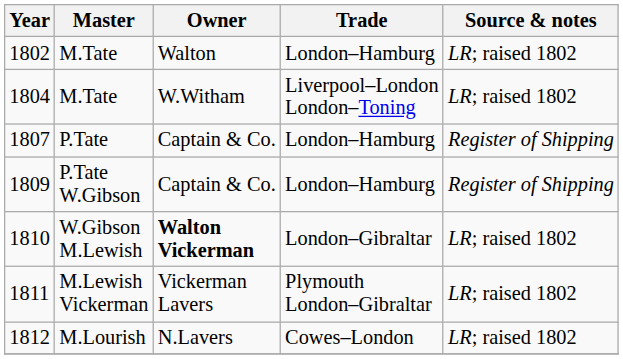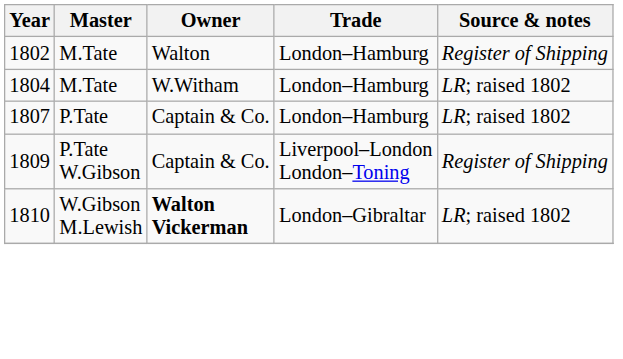1802 | Source & notes: LR; raised 1802 -> Register of Shipping
1804 | Trade: Liverpool–London London–Toning -> London–Hamburg
1807 | Source & notes: Register of Shipping -> LR; raised 1802
1809 | Trade: London–Hamburg -> Liverpool–London London–Toning
- row: 1811 | M.Lewish Vickerman | Vickerman Lavers | Plymouth London–Gibraltar | LR; raised 1802
- row: 1812 | M.Lourish | N.Lavers | Cowes–London | LR; raised 1802
